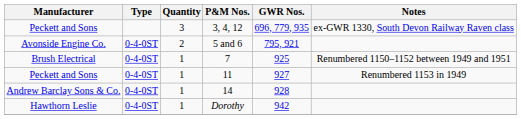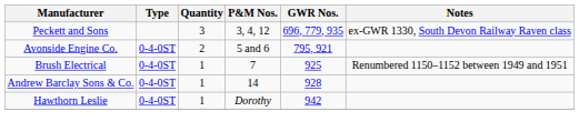- row: Peckett and Sons | 0-4-0ST | 1 | 11 | 927 | Renumbered 1153 in 1949
